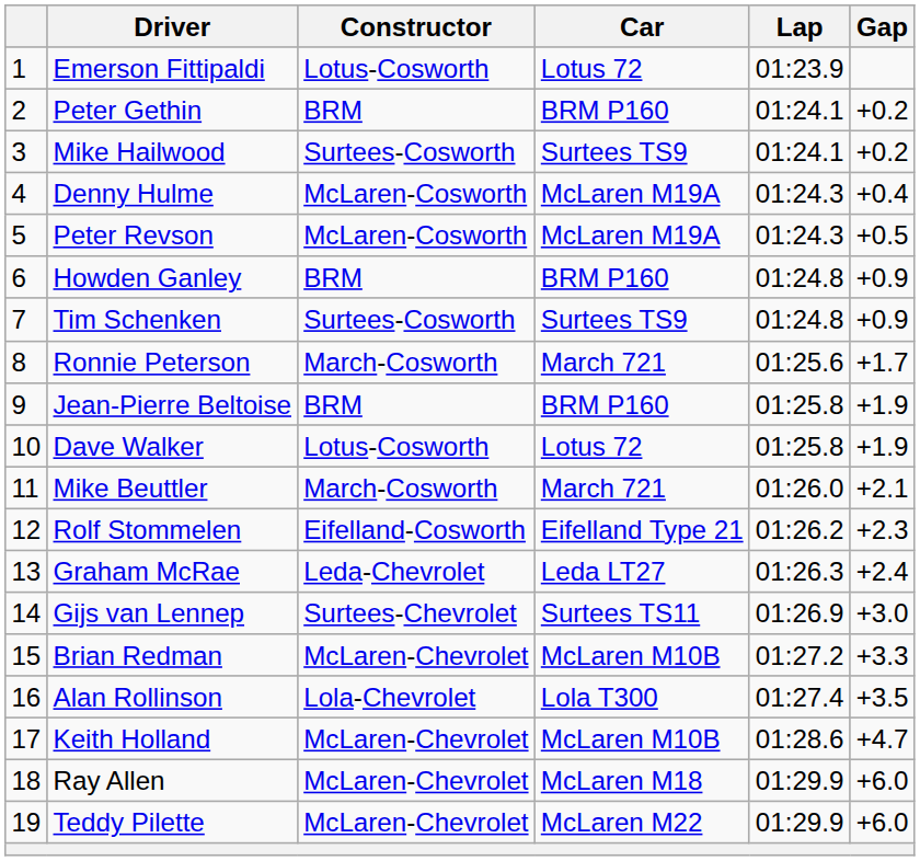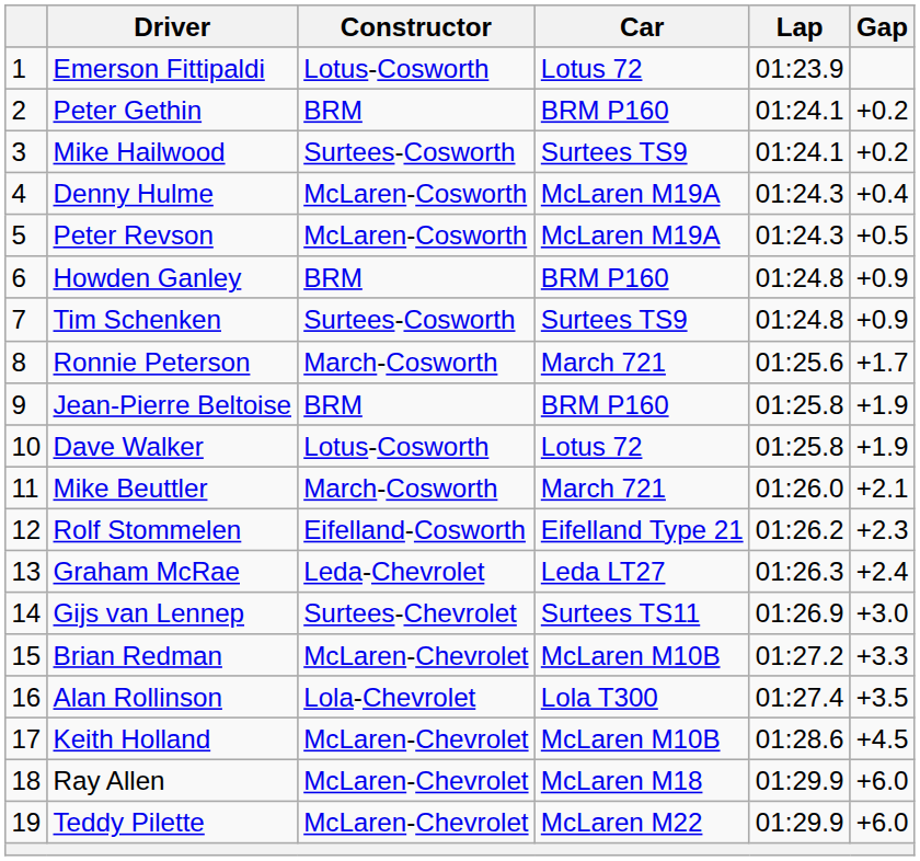Keith Holland | Gap: +4.7 -> +4.5
